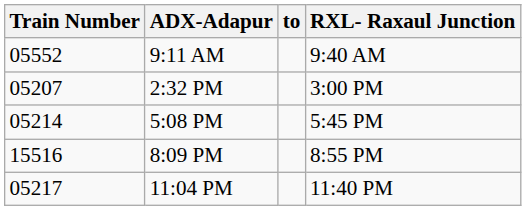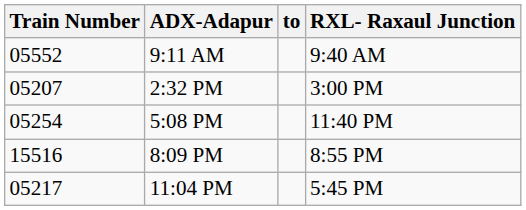5:08 PM | Train Number: 05214 -> 05254
5:08 PM | RXL- Raxaul Junction: 5:45 PM -> 11:40 PM
11:04 PM | RXL- Raxaul Junction: 11:40 PM -> 5:45 PM
